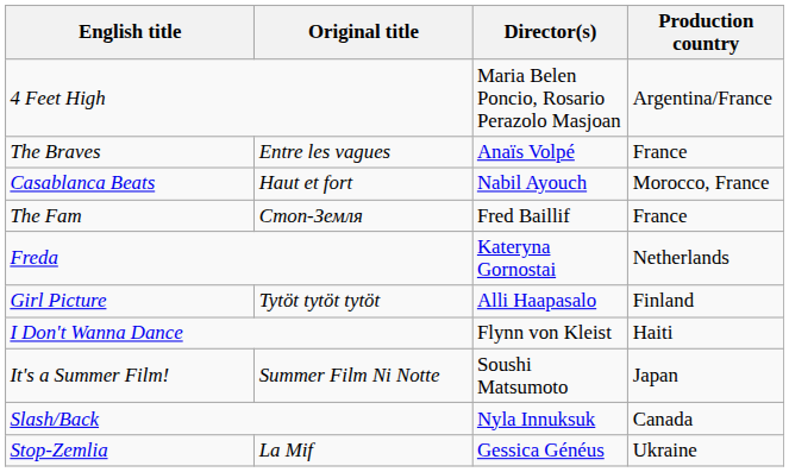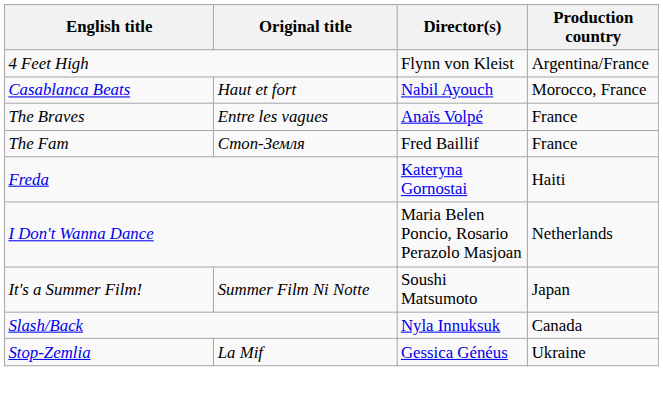4 Feet High | Director(s): Maria Belen Poncio, Rosario Perazolo Masjoan -> Flynn von Kleist
rows swapped: The Braves <-> Casablanca Beats
Freda | Production country: Netherlands -> Haiti
- row: Girl Picture | Tytöt tytöt tytöt | Alli Haapasalo | Finland
I Don't Wanna Dance | Director(s): Flynn von Kleist -> Maria Belen Poncio, Rosario Perazolo Masjoan
I Don't Wanna Dance | Production country: Haiti -> Netherlands
